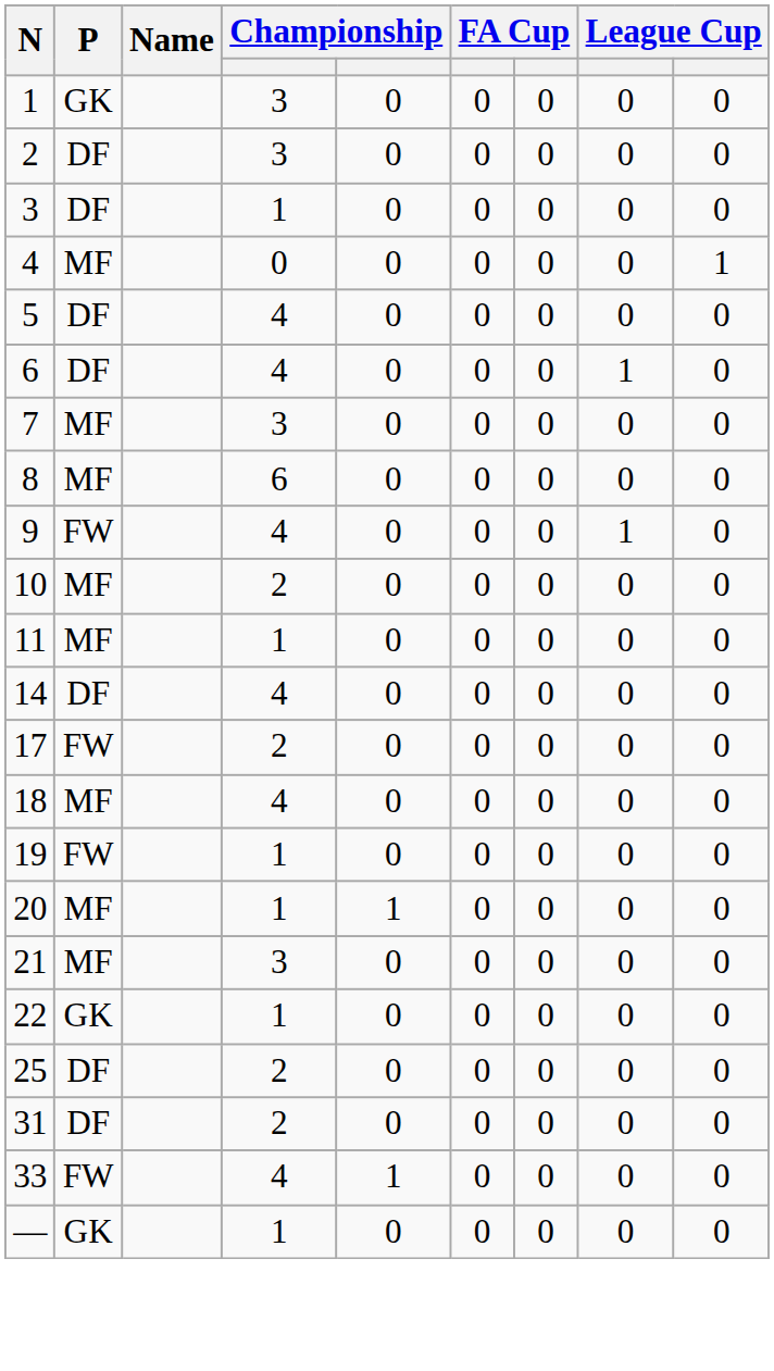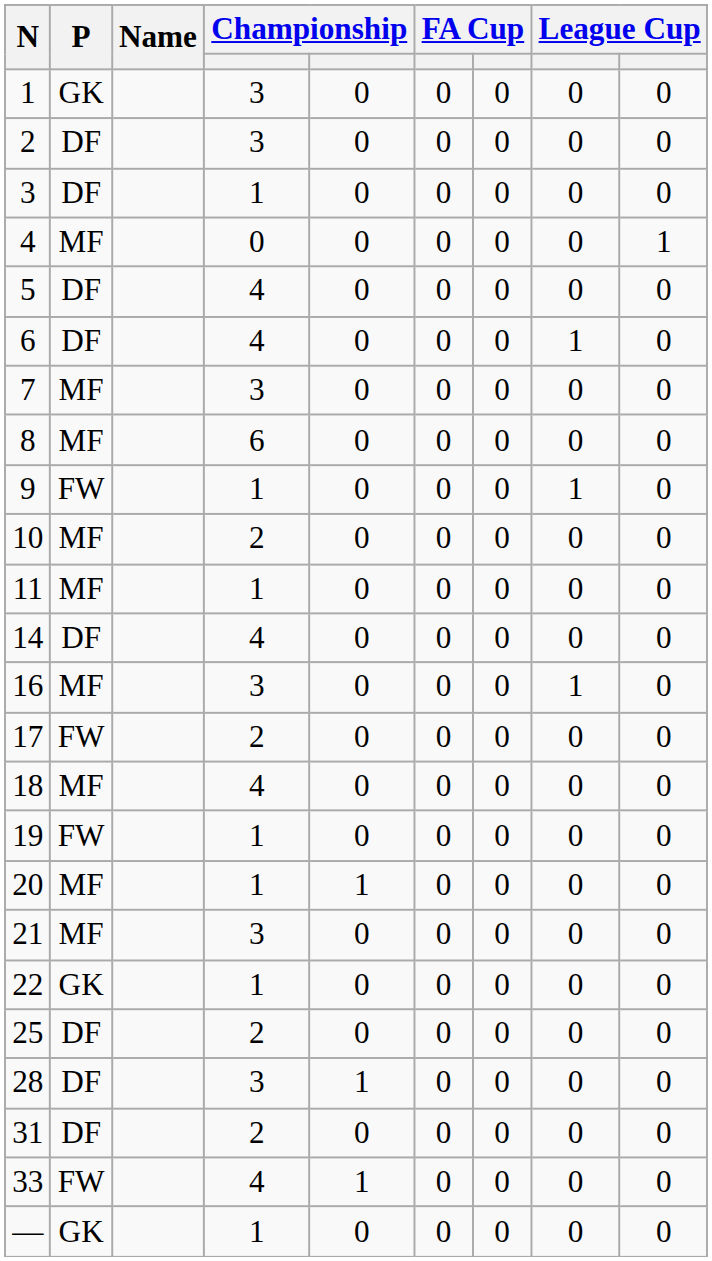9 | column 4: 4 -> 1
+ row: 16 | MF | 3 | 0 | 0 | 0 | 1 | 0
+ row: 28 | DF | 3 | 1 | 0 | 0 | 0 | 0
